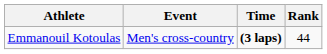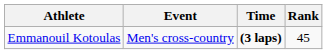Emmanouil Kotoulas | Rank: 44 -> 45
